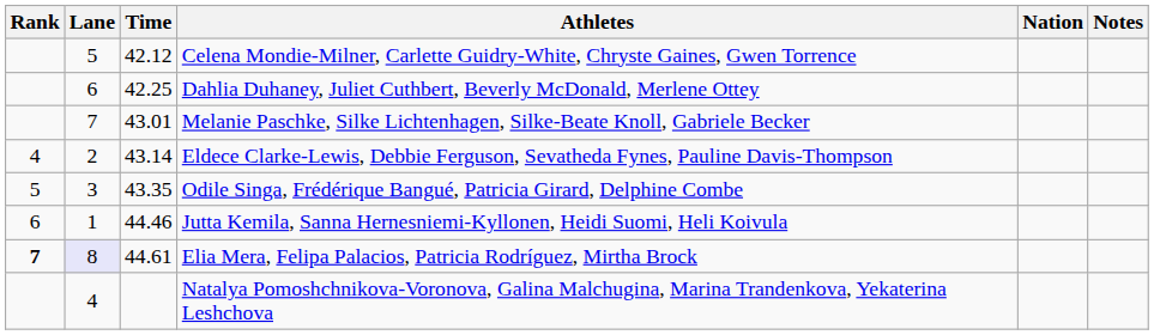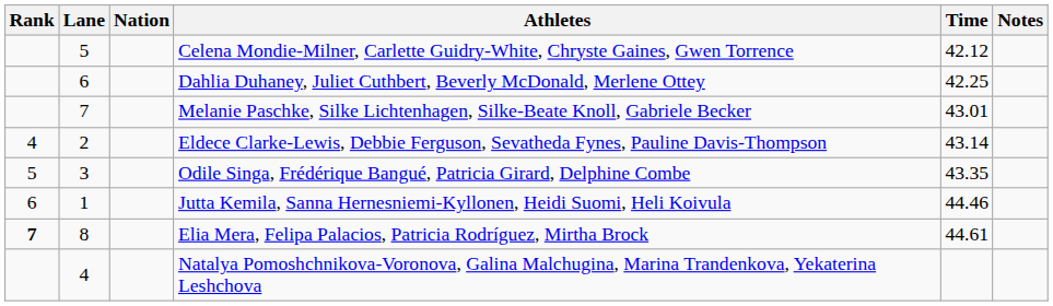columns swapped: Nation <-> Time
Elia Mera, Felipa Palacios, Patricia Rodríguez, Mirtha Brock | Lane: lavender background -> no background
